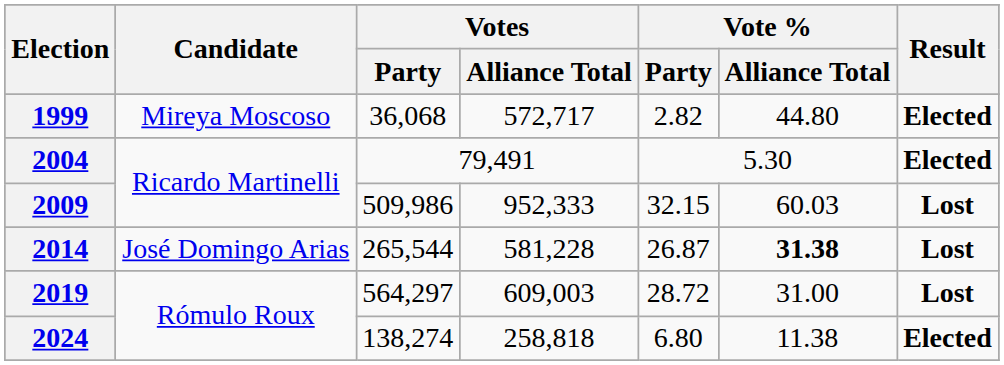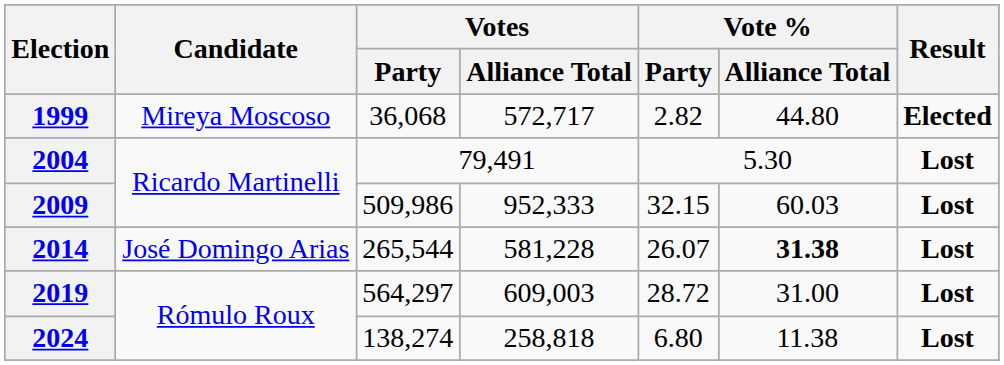2004 | Result: Elected -> Lost
2014 | Vote % / Party: 26.87 -> 26.07
2024 | Result: Elected -> Lost
